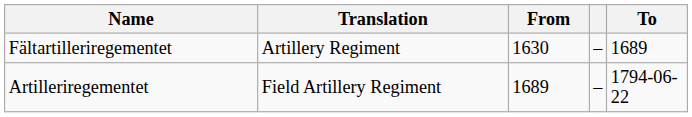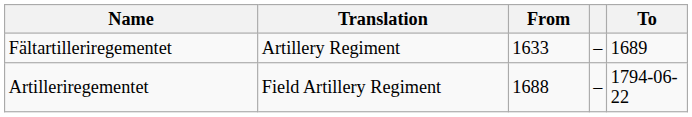Fältartilleriregementet | From: 1630 -> 1633
Artilleriregementet | From: 1689 -> 1688
